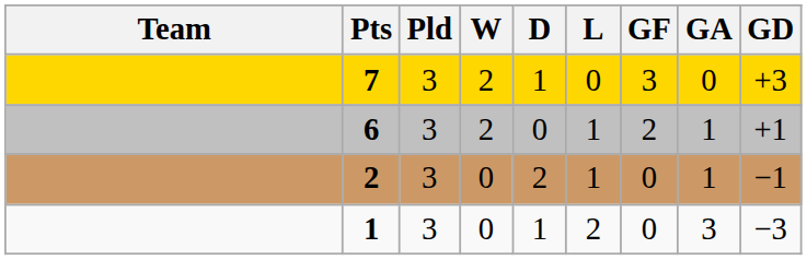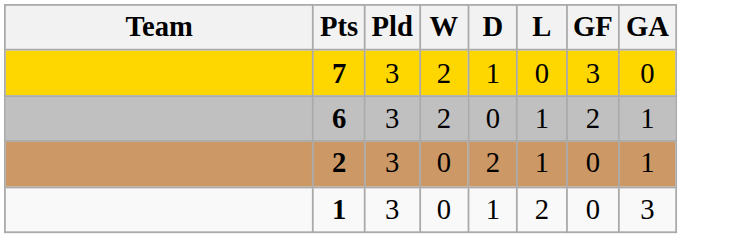- column: GD | +3 | +1 | −1 | −3
